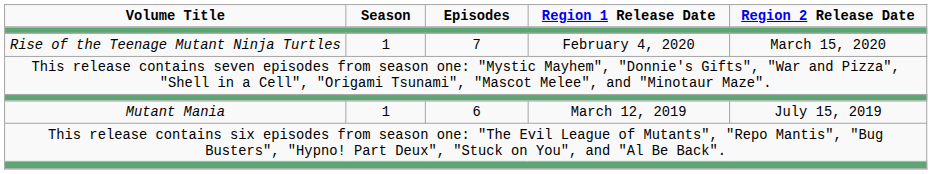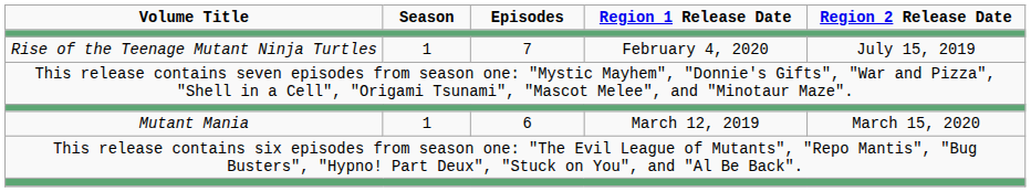Rise of the Teenage Mutant Ninja Turtles | Region 2 Release Date: March 15, 2020 -> July 15, 2019
Mutant Mania | Region 2 Release Date: July 15, 2019 -> March 15, 2020
